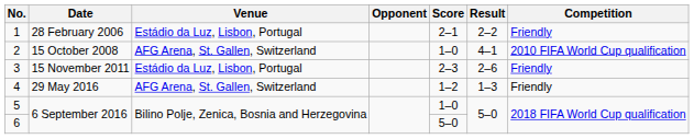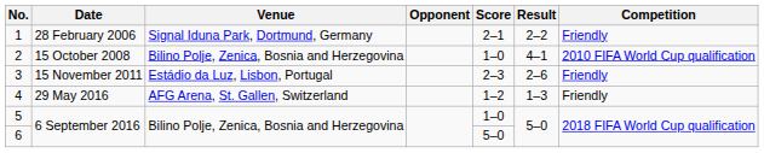1 | Venue: Estádio da Luz, Lisbon, Portugal -> Signal Iduna Park, Dortmund, Germany
2 | Venue: AFG Arena, St. Gallen, Switzerland -> Bilino Polje, Zenica, Bosnia and Herzegovina
